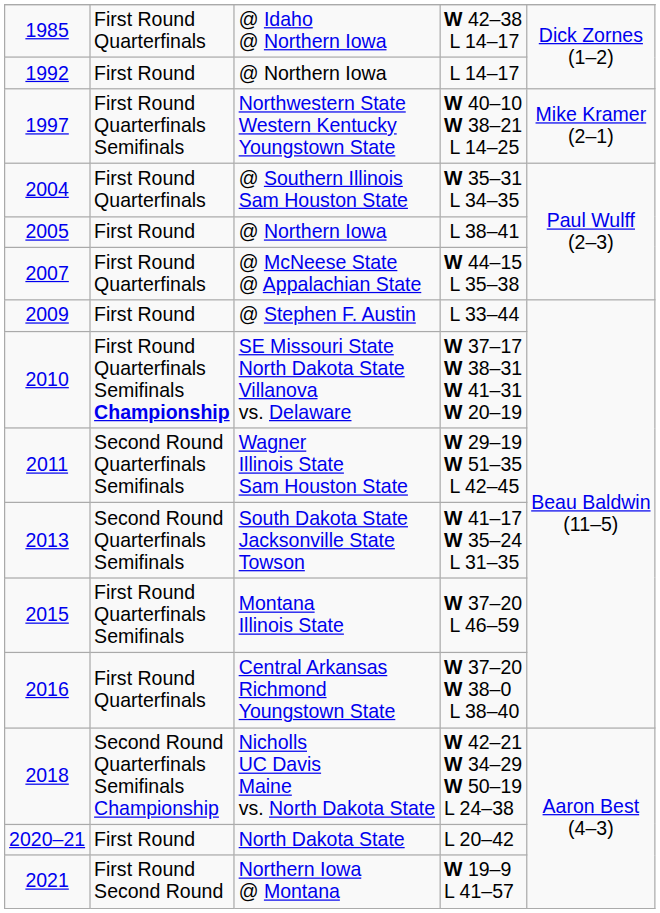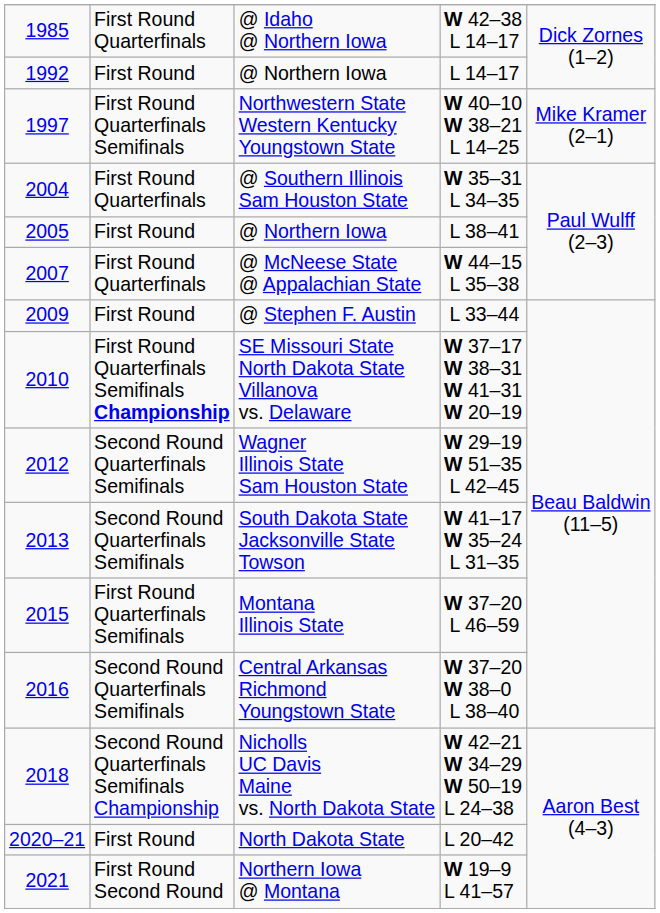W 29–19 W 51–35 L 42–45 | column 1: 2011 -> 2012
W 37–20 W 38–0 L 38–40 | column 2: First Round Quarterfinals -> Second Round Quarterfinals Semifinals
